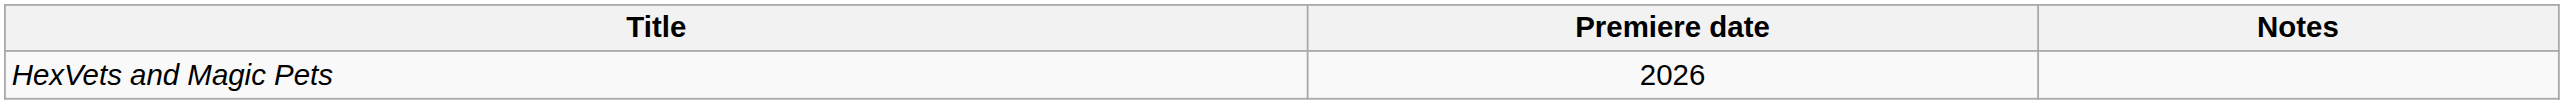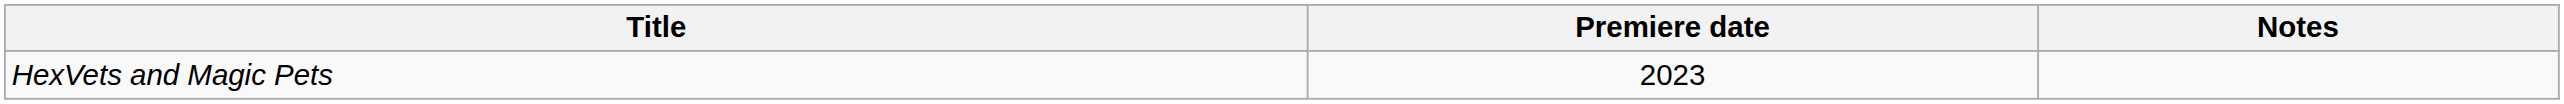HexVets and Magic Pets | Premiere date: 2026 -> 2023
